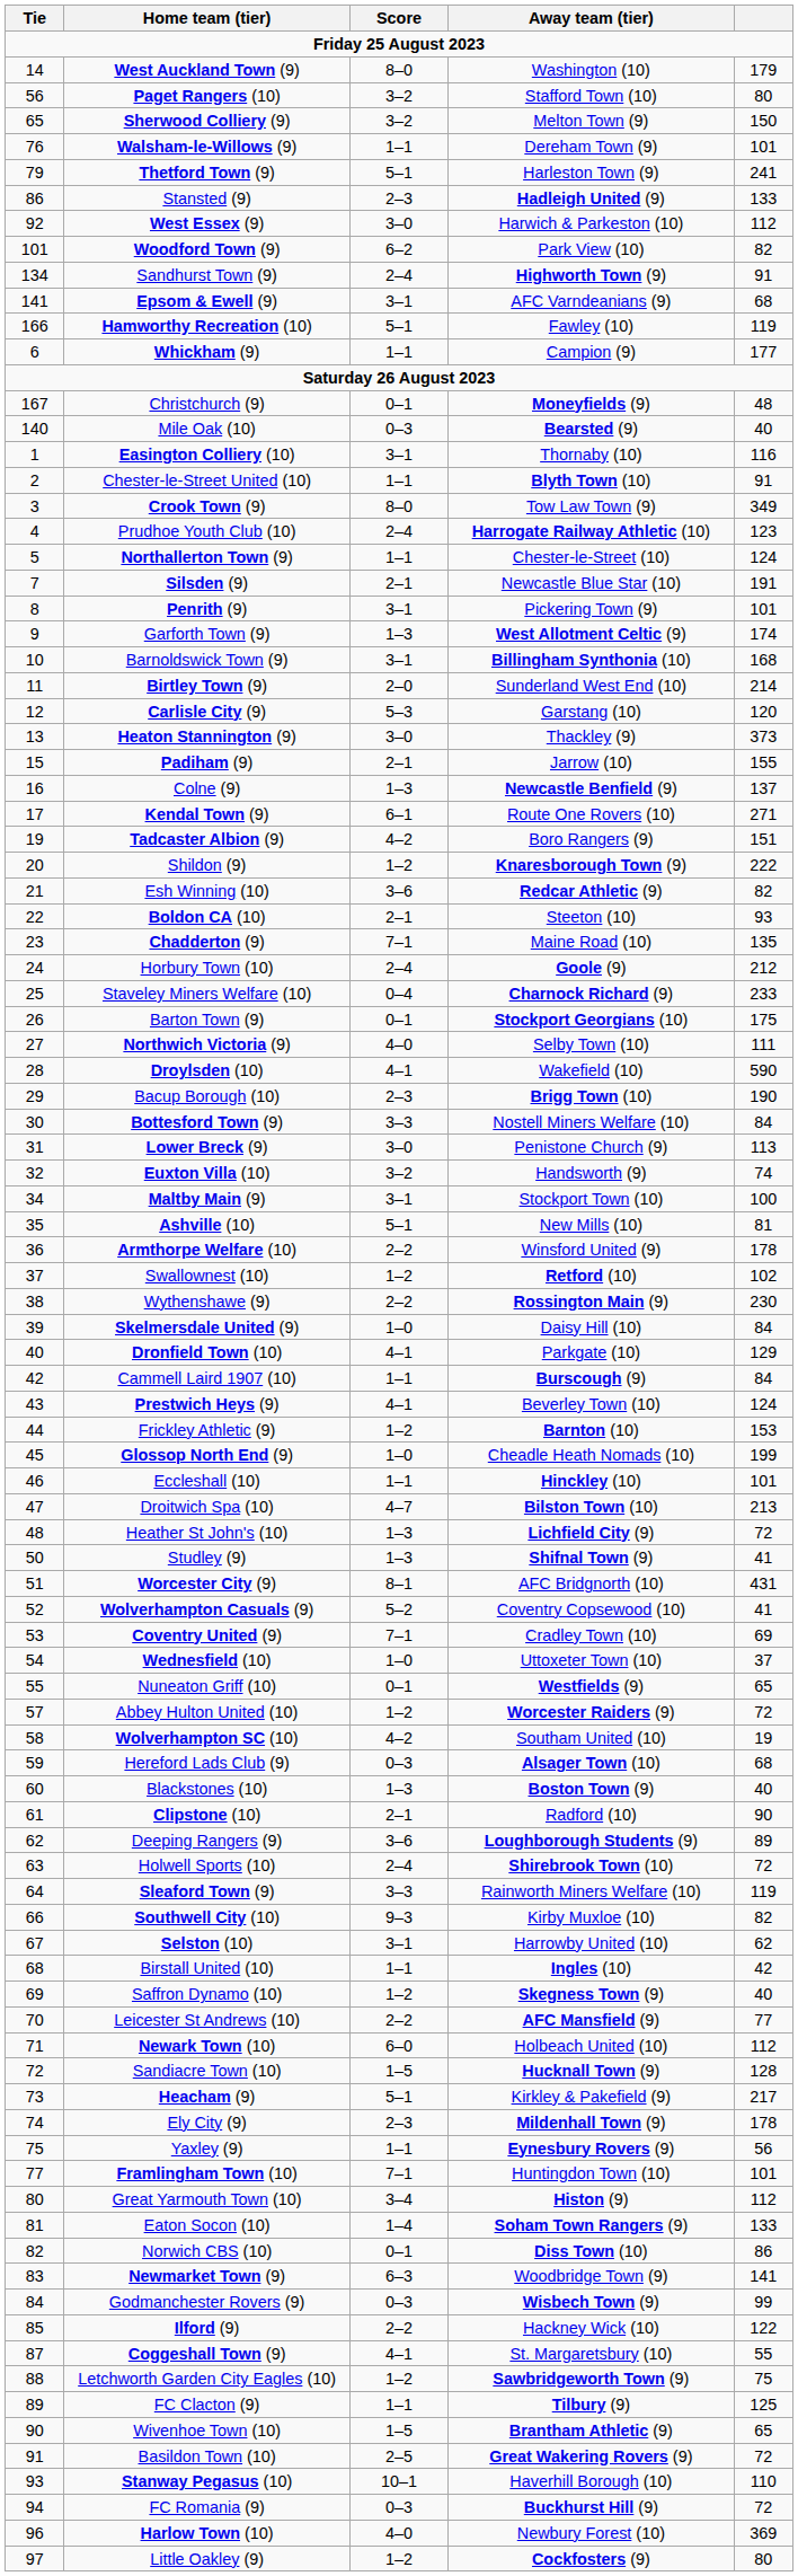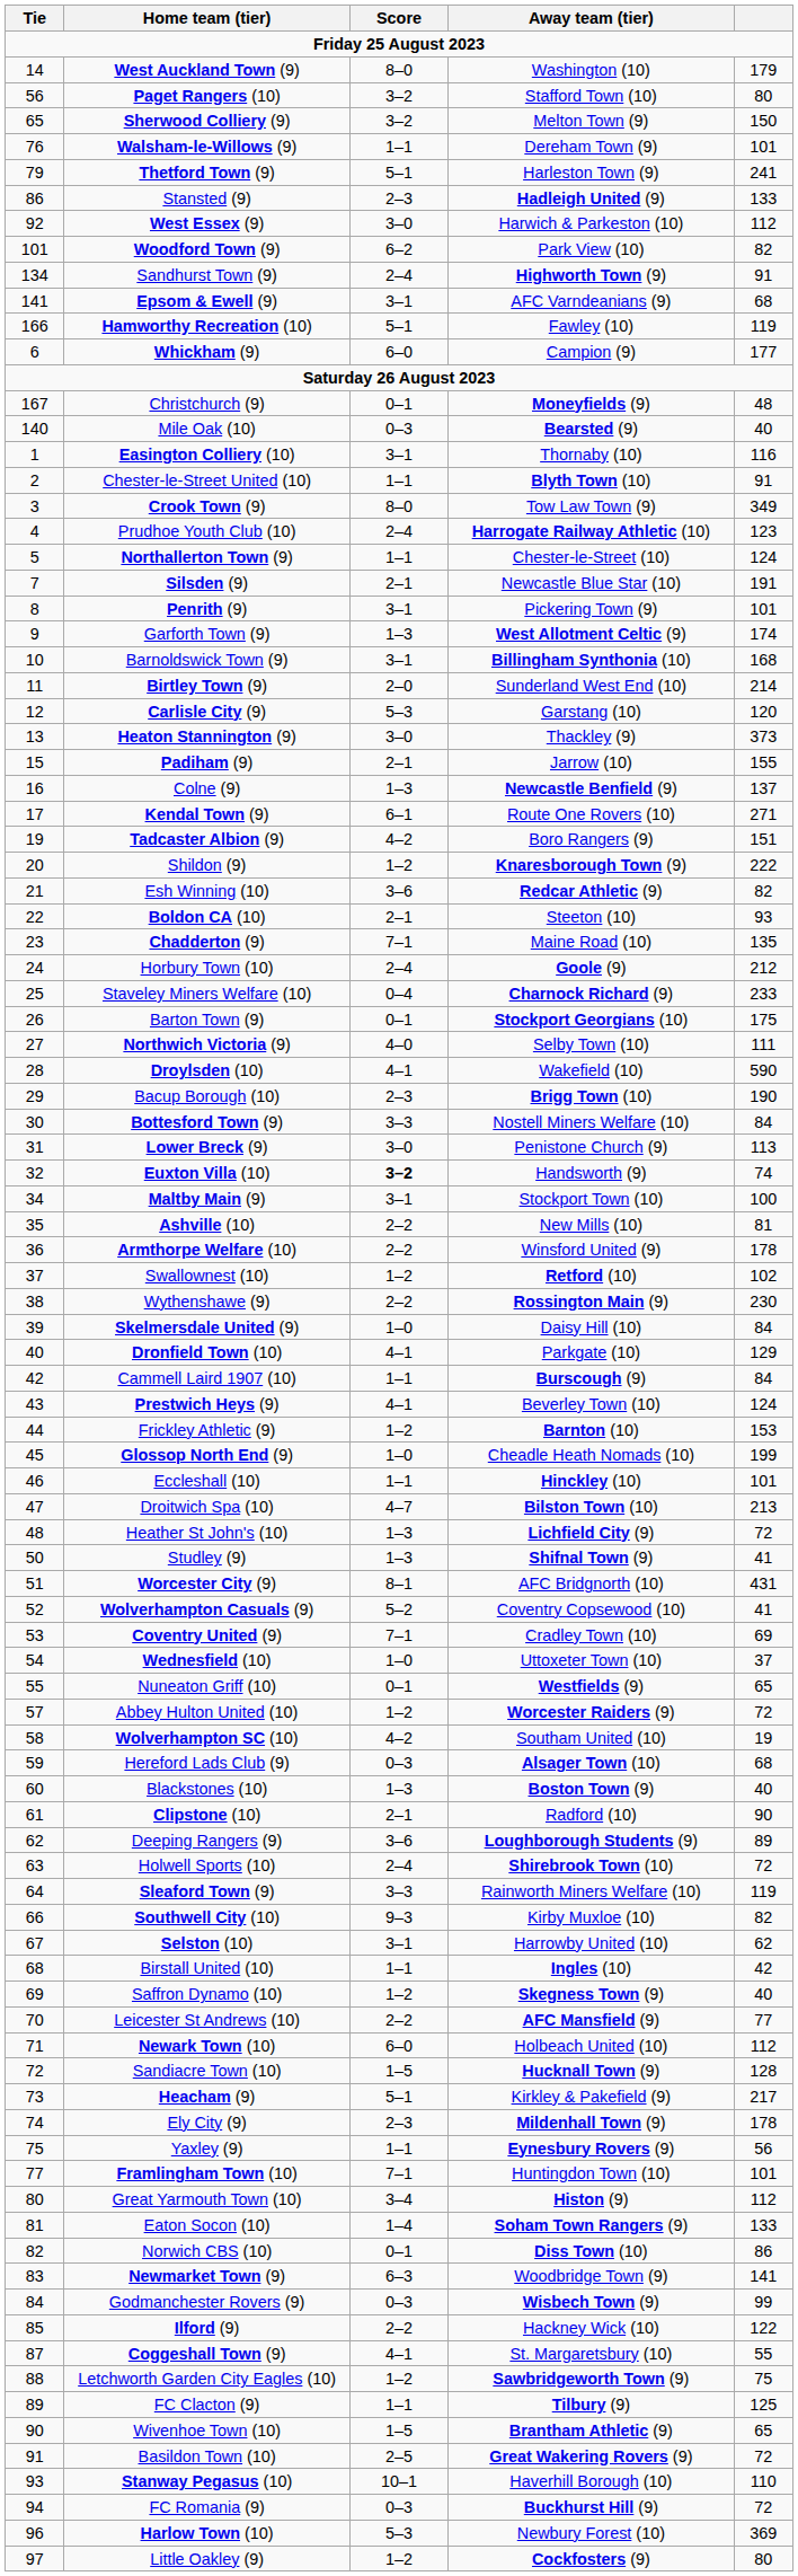Whickham (9) | Score: 1–1 -> 6–0
Euxton Villa (10) | Score: normal -> bold
Ashville (10) | Score: 5–1 -> 2–2
Harlow Town (10) | Score: 4–0 -> 5–3
